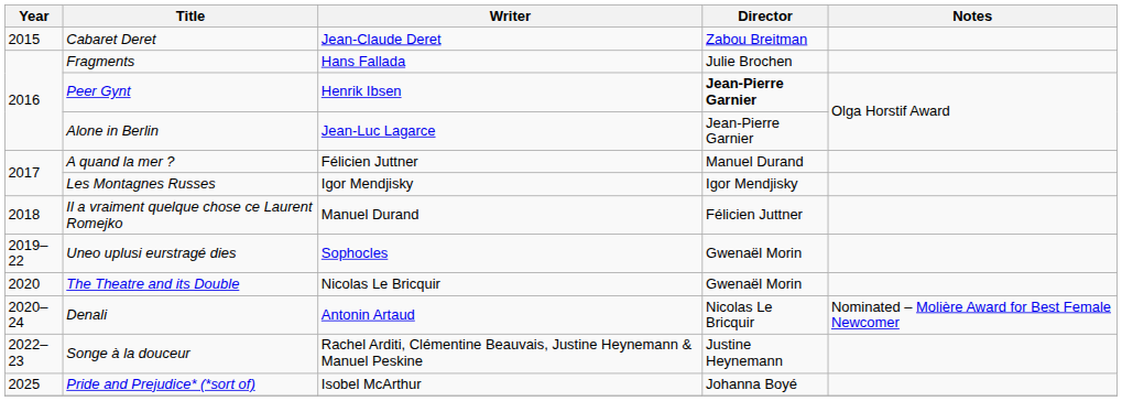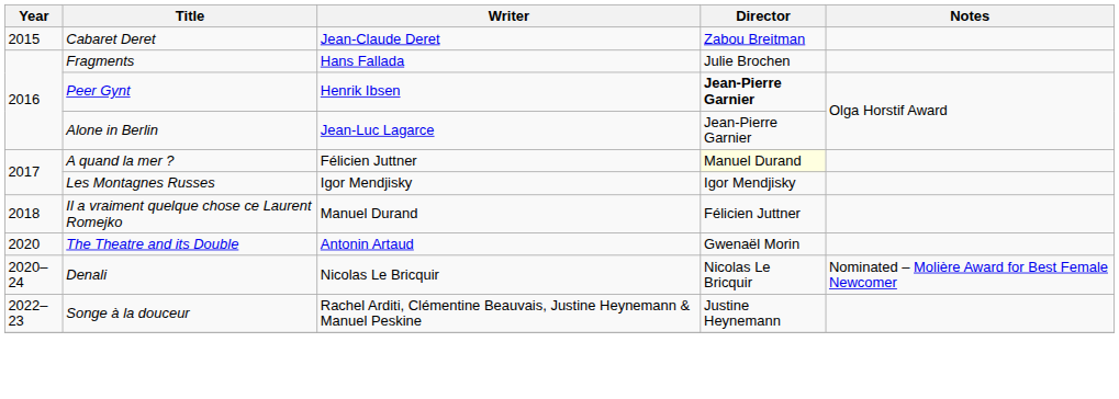A quand la mer ? | Director: no background -> lightyellow background
- row: 2019–22 | Uneo uplusi eurstragé dies | Sophocles | Gwenaël Morin
The Theatre and its Double | Writer: Nicolas Le Bricquir -> Antonin Artaud
Denali | Writer: Antonin Artaud -> Nicolas Le Bricquir
- row: 2025 | Pride and Prejudice* (*sort of) | Isobel McArthur | Johanna Boyé
